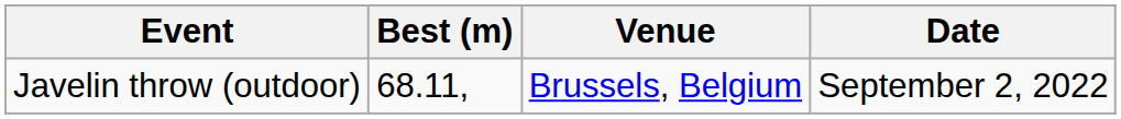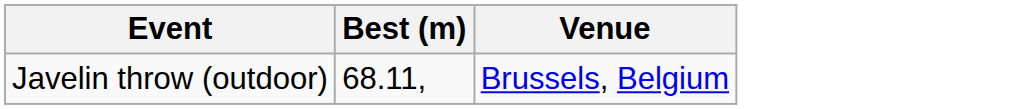- column: Date | September 2, 2022
